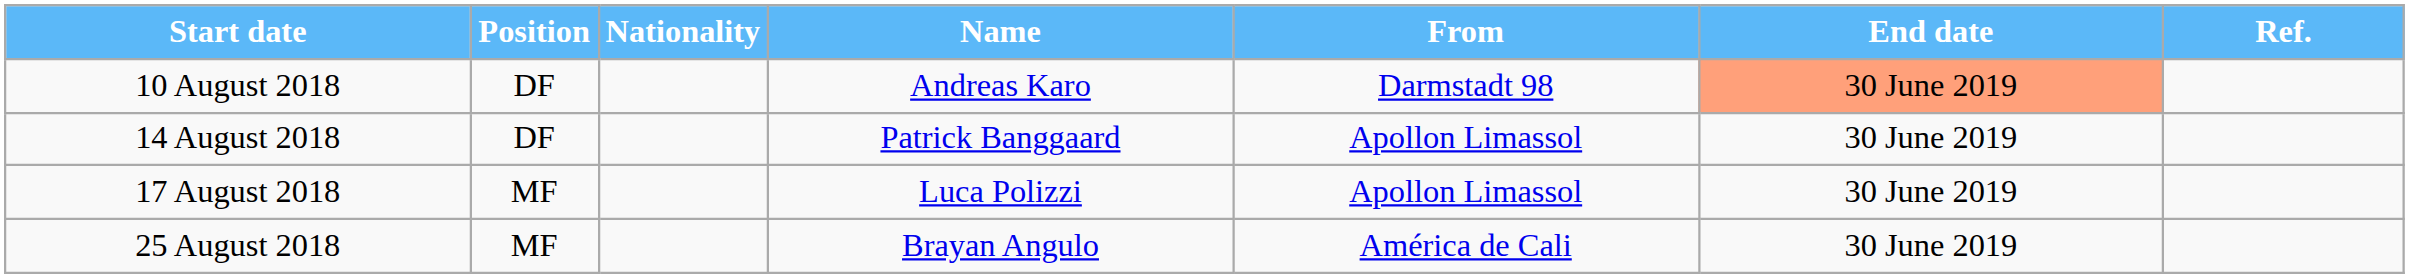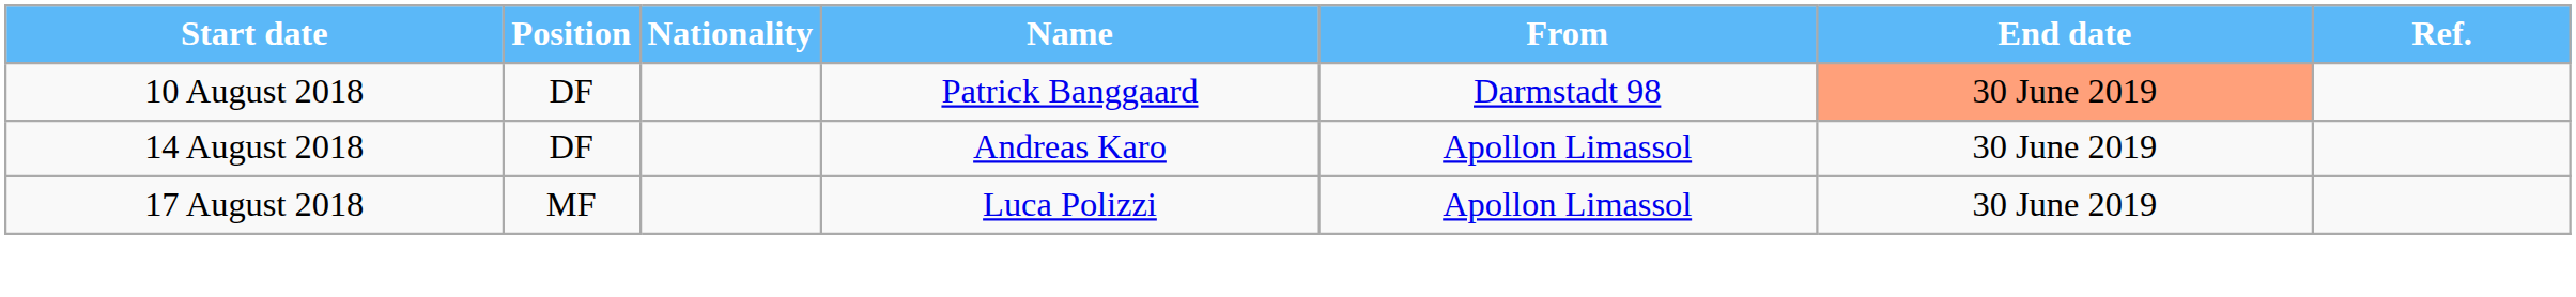10 August 2018 | Name: Andreas Karo -> Patrick Banggaard
14 August 2018 | Name: Patrick Banggaard -> Andreas Karo
- row: 25 August 2018 | MF | Brayan Angulo | América de Cali | 30 June 2019
